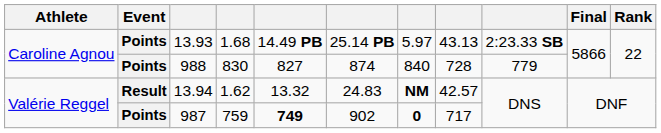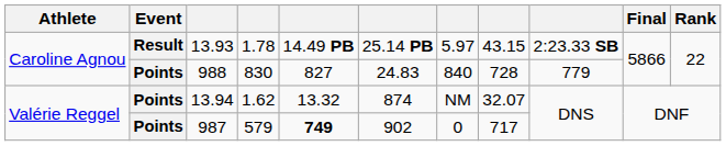13.93 | Event: Points -> Result
13.93 | column 4: 1.68 -> 1.78
13.93 | column 8: 43.13 -> 43.15
988 | column 6: 874 -> 24.83
13.94 | Event: Result -> Points
13.94 | column 6: 24.83 -> 874
13.94 | column 7: bold -> normal
13.94 | column 8: 42.57 -> 32.07
987 | column 4: 759 -> 579
987 | column 7: bold -> normal
